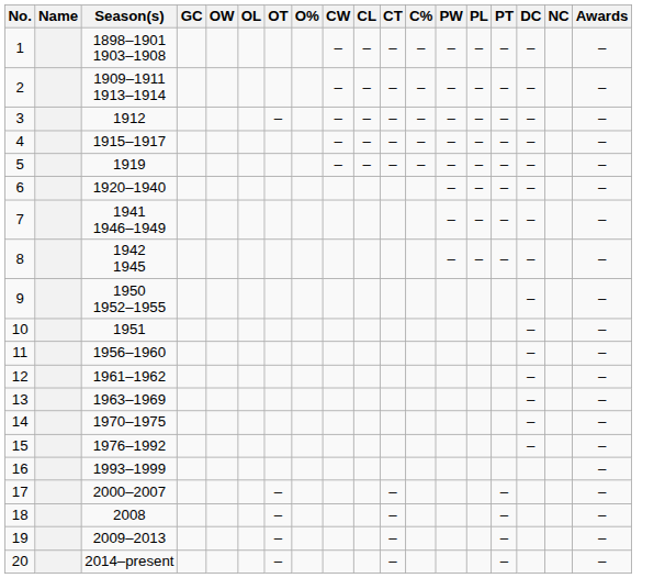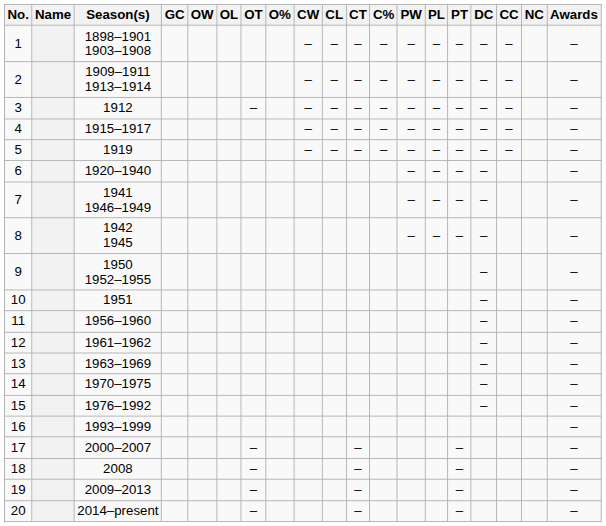+ column: CC | – | – | – | – | –
